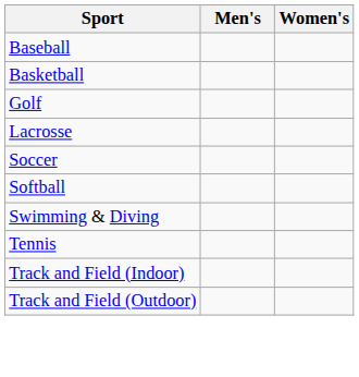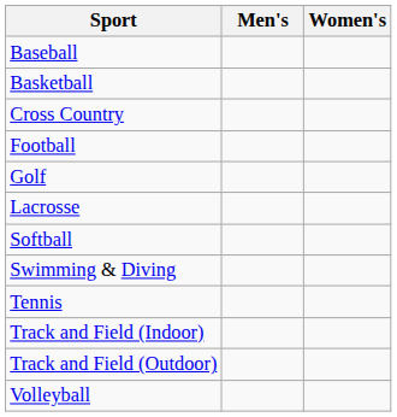+ row: Cross Country
+ row: Football
- row: Soccer
+ row: Volleyball
